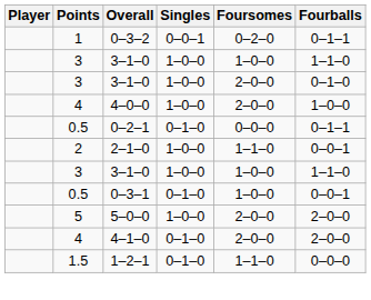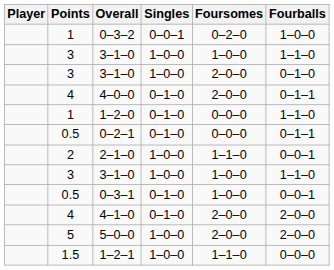0–3–2 | Fourballs: 0–1–1 -> 1–0–0
4–0–0 | Singles: 1–0–0 -> 0–1–0
4–0–0 | Fourballs: 1–0–0 -> 0–1–1
+ row: 1 | 1–2–0 | 0–1–0 | 0–0–0 | 1–1–0
rows swapped: 5–0–0 <-> 4–1–0
1–2–1 | Singles: 0–1–0 -> 1–0–0
